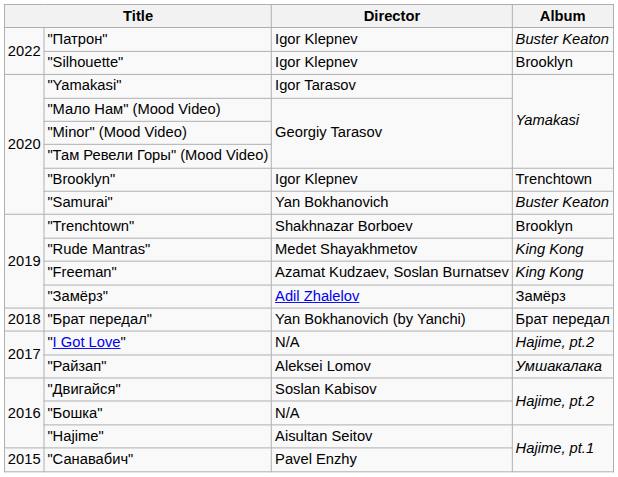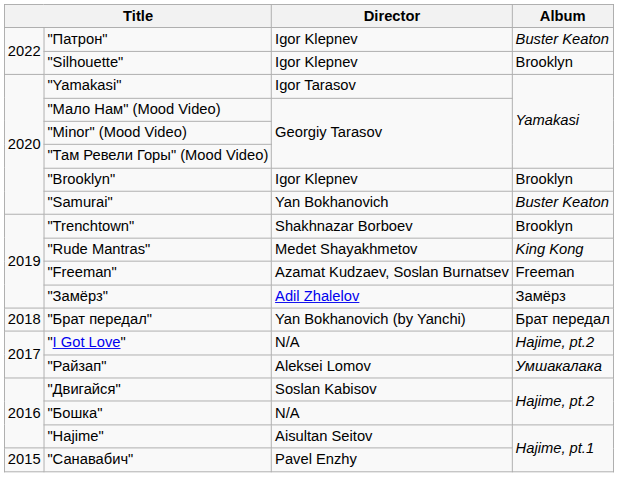"Brooklyn" | Album: Trenchtown -> Brooklyn
"Freeman" | Album: King Kong -> Freeman
